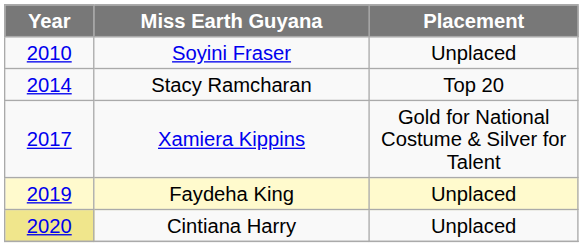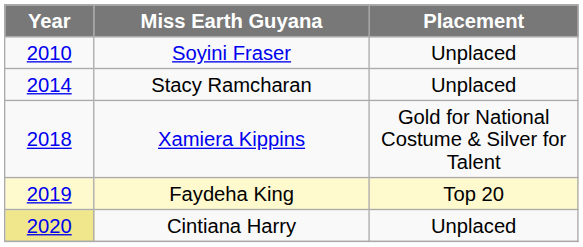Stacy Ramcharan | Placement: Top 20 -> Unplaced
Xamiera Kippins | Year: 2017 -> 2018
Faydeha King | Placement: Unplaced -> Top 20
